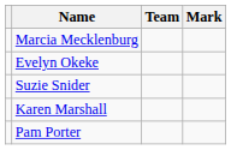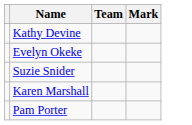+ row: Kathy Devine
- row: Marcia Mecklenburg
